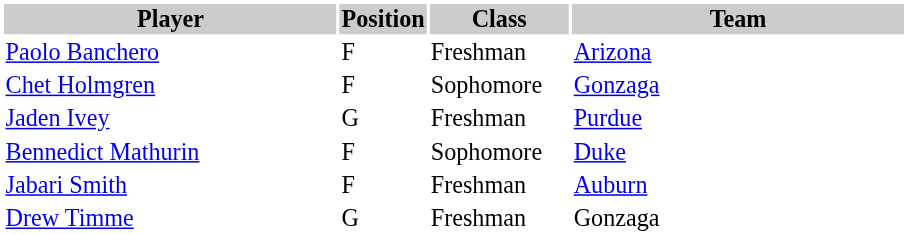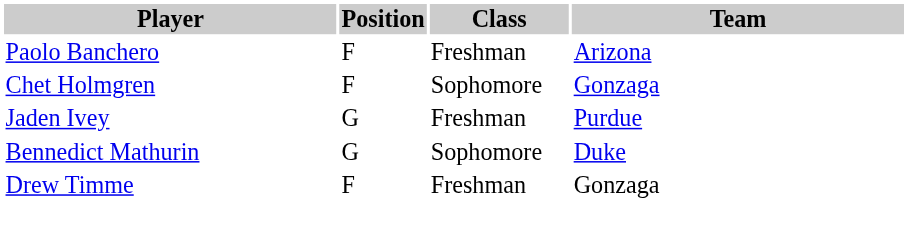Bennedict Mathurin | Position: F -> G
- row: Jabari Smith | F | Freshman | Auburn
Drew Timme | Position: G -> F
